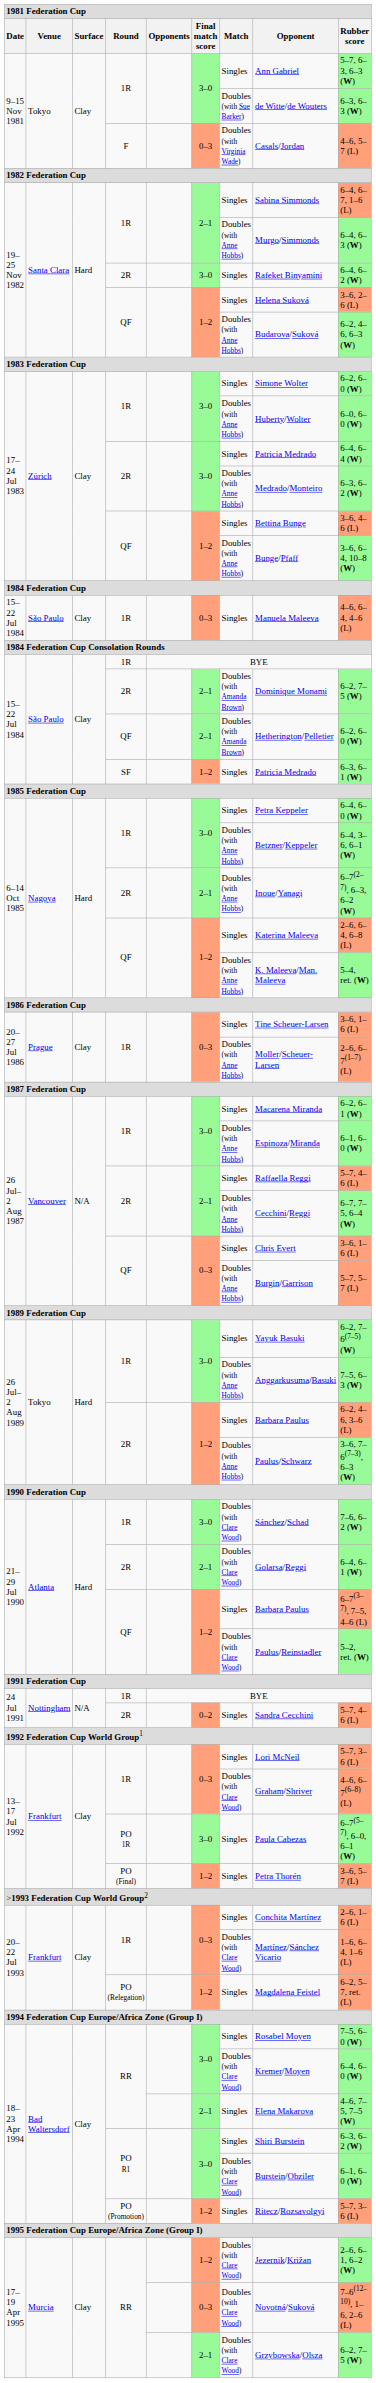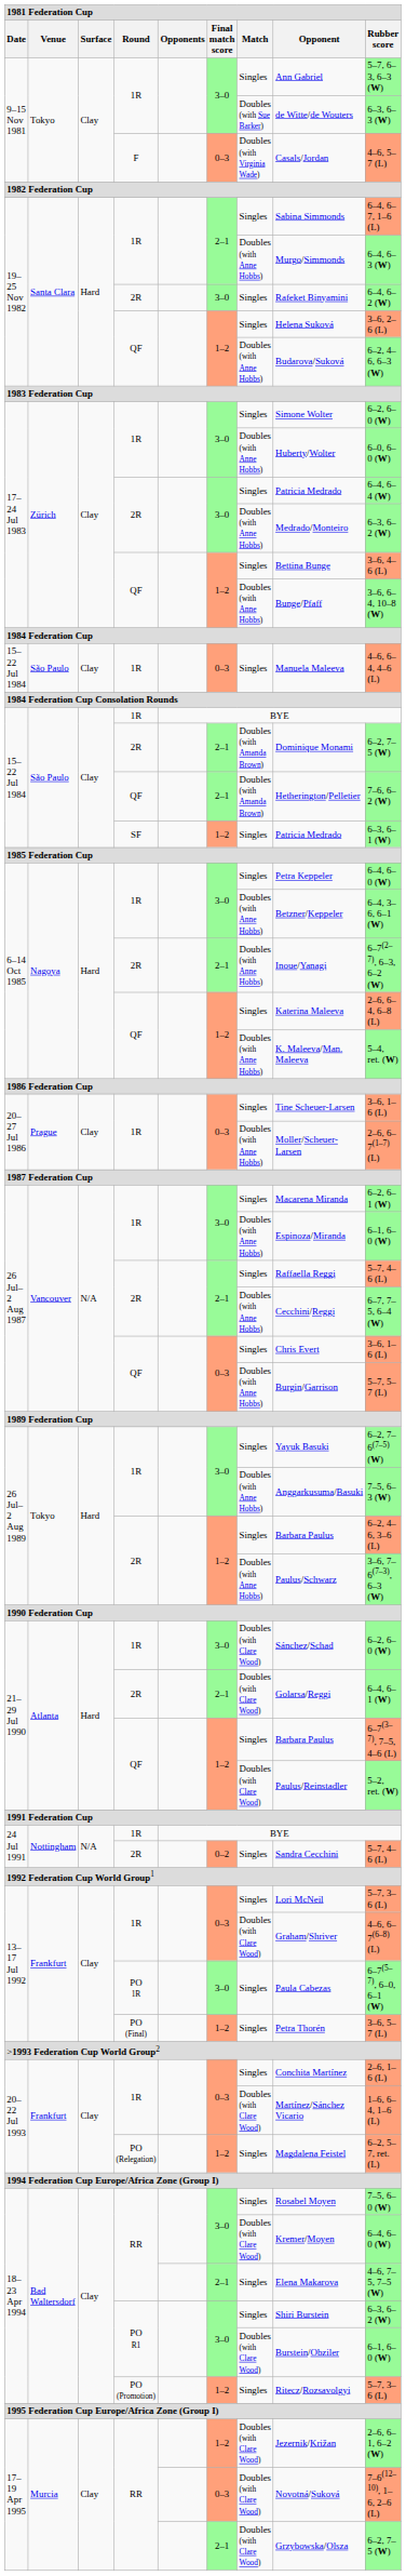15–22 Jul 1984 / QF | Rubber score: 6–2, 6–0 (W) -> 7–6, 6–2 (W)
21–29 Jul 1990 / 1R | Rubber score: 7–6, 6–2 (W) -> 6–2, 6–0 (W)
